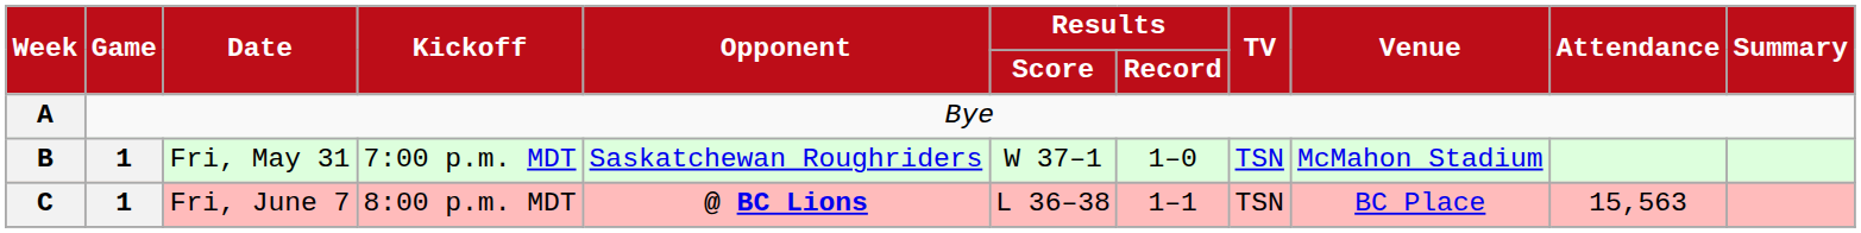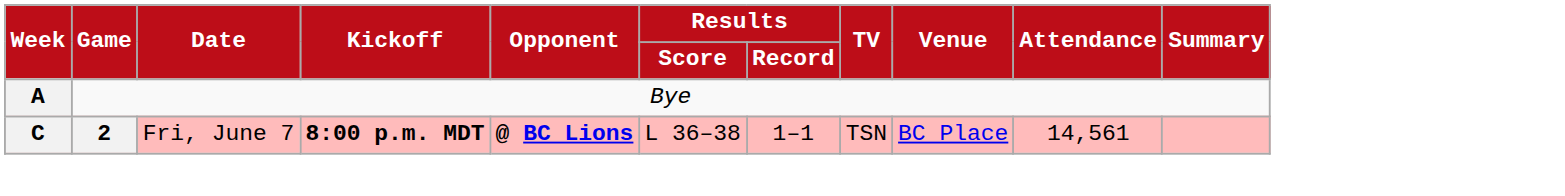- row: B | 1 | Fri, May 31 | 7:00 p.m. MDT | Saskatchewan Roughriders | W 37–1 | 1–0 | TSN | McMahon Stadium
C | Game: 1 -> 2
C | Kickoff: normal -> bold
C | Attendance: 15,563 -> 14,561
